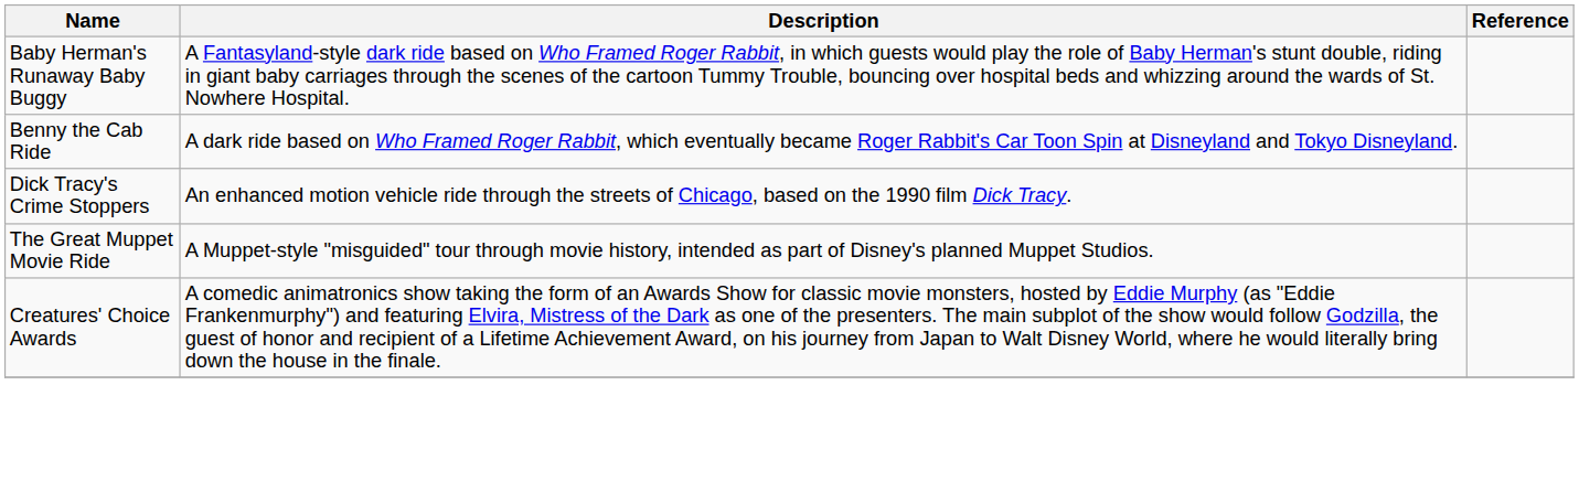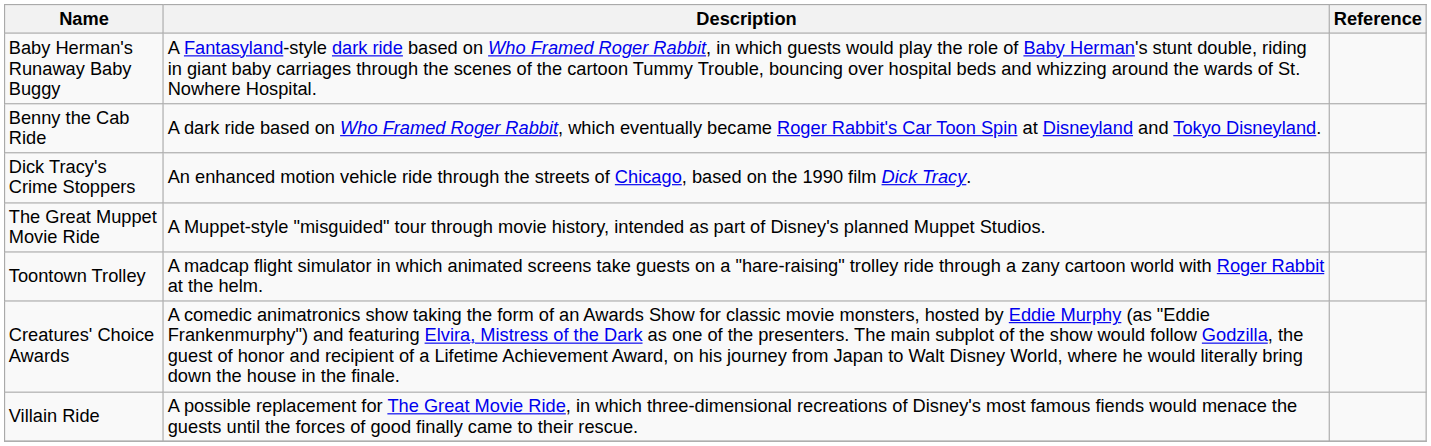+ row: Toontown Trolley | A madcap flight simulator in which animated screens take guests on a "hare-raising" trolley ride through a zany cartoon world with Roger Rabbit at the helm.
+ row: Villain Ride | A possible replacement for The Great Movie Ride, in which three-dimensional recreations of Disney's most famous fiends would menace the guests until the forces of good finally came to their rescue.
